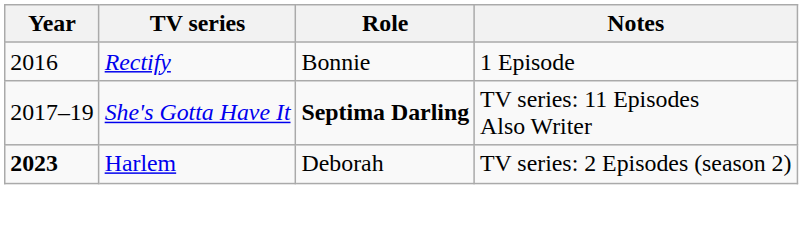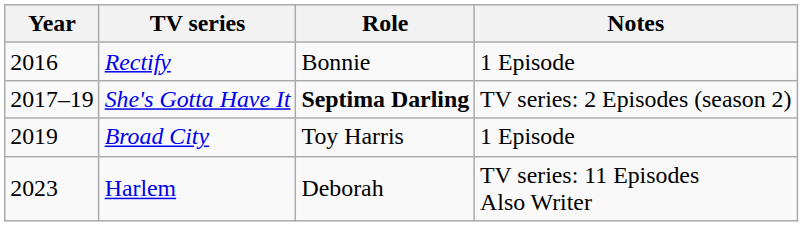She's Gotta Have It | Notes: TV series: 11 Episodes Also Writer -> TV series: 2 Episodes (season 2)
+ row: 2019 | Broad City | Toy Harris | 1 Episode
Harlem | Year: bold -> normal
Harlem | Notes: TV series: 2 Episodes (season 2) -> TV series: 11 Episodes Also Writer
